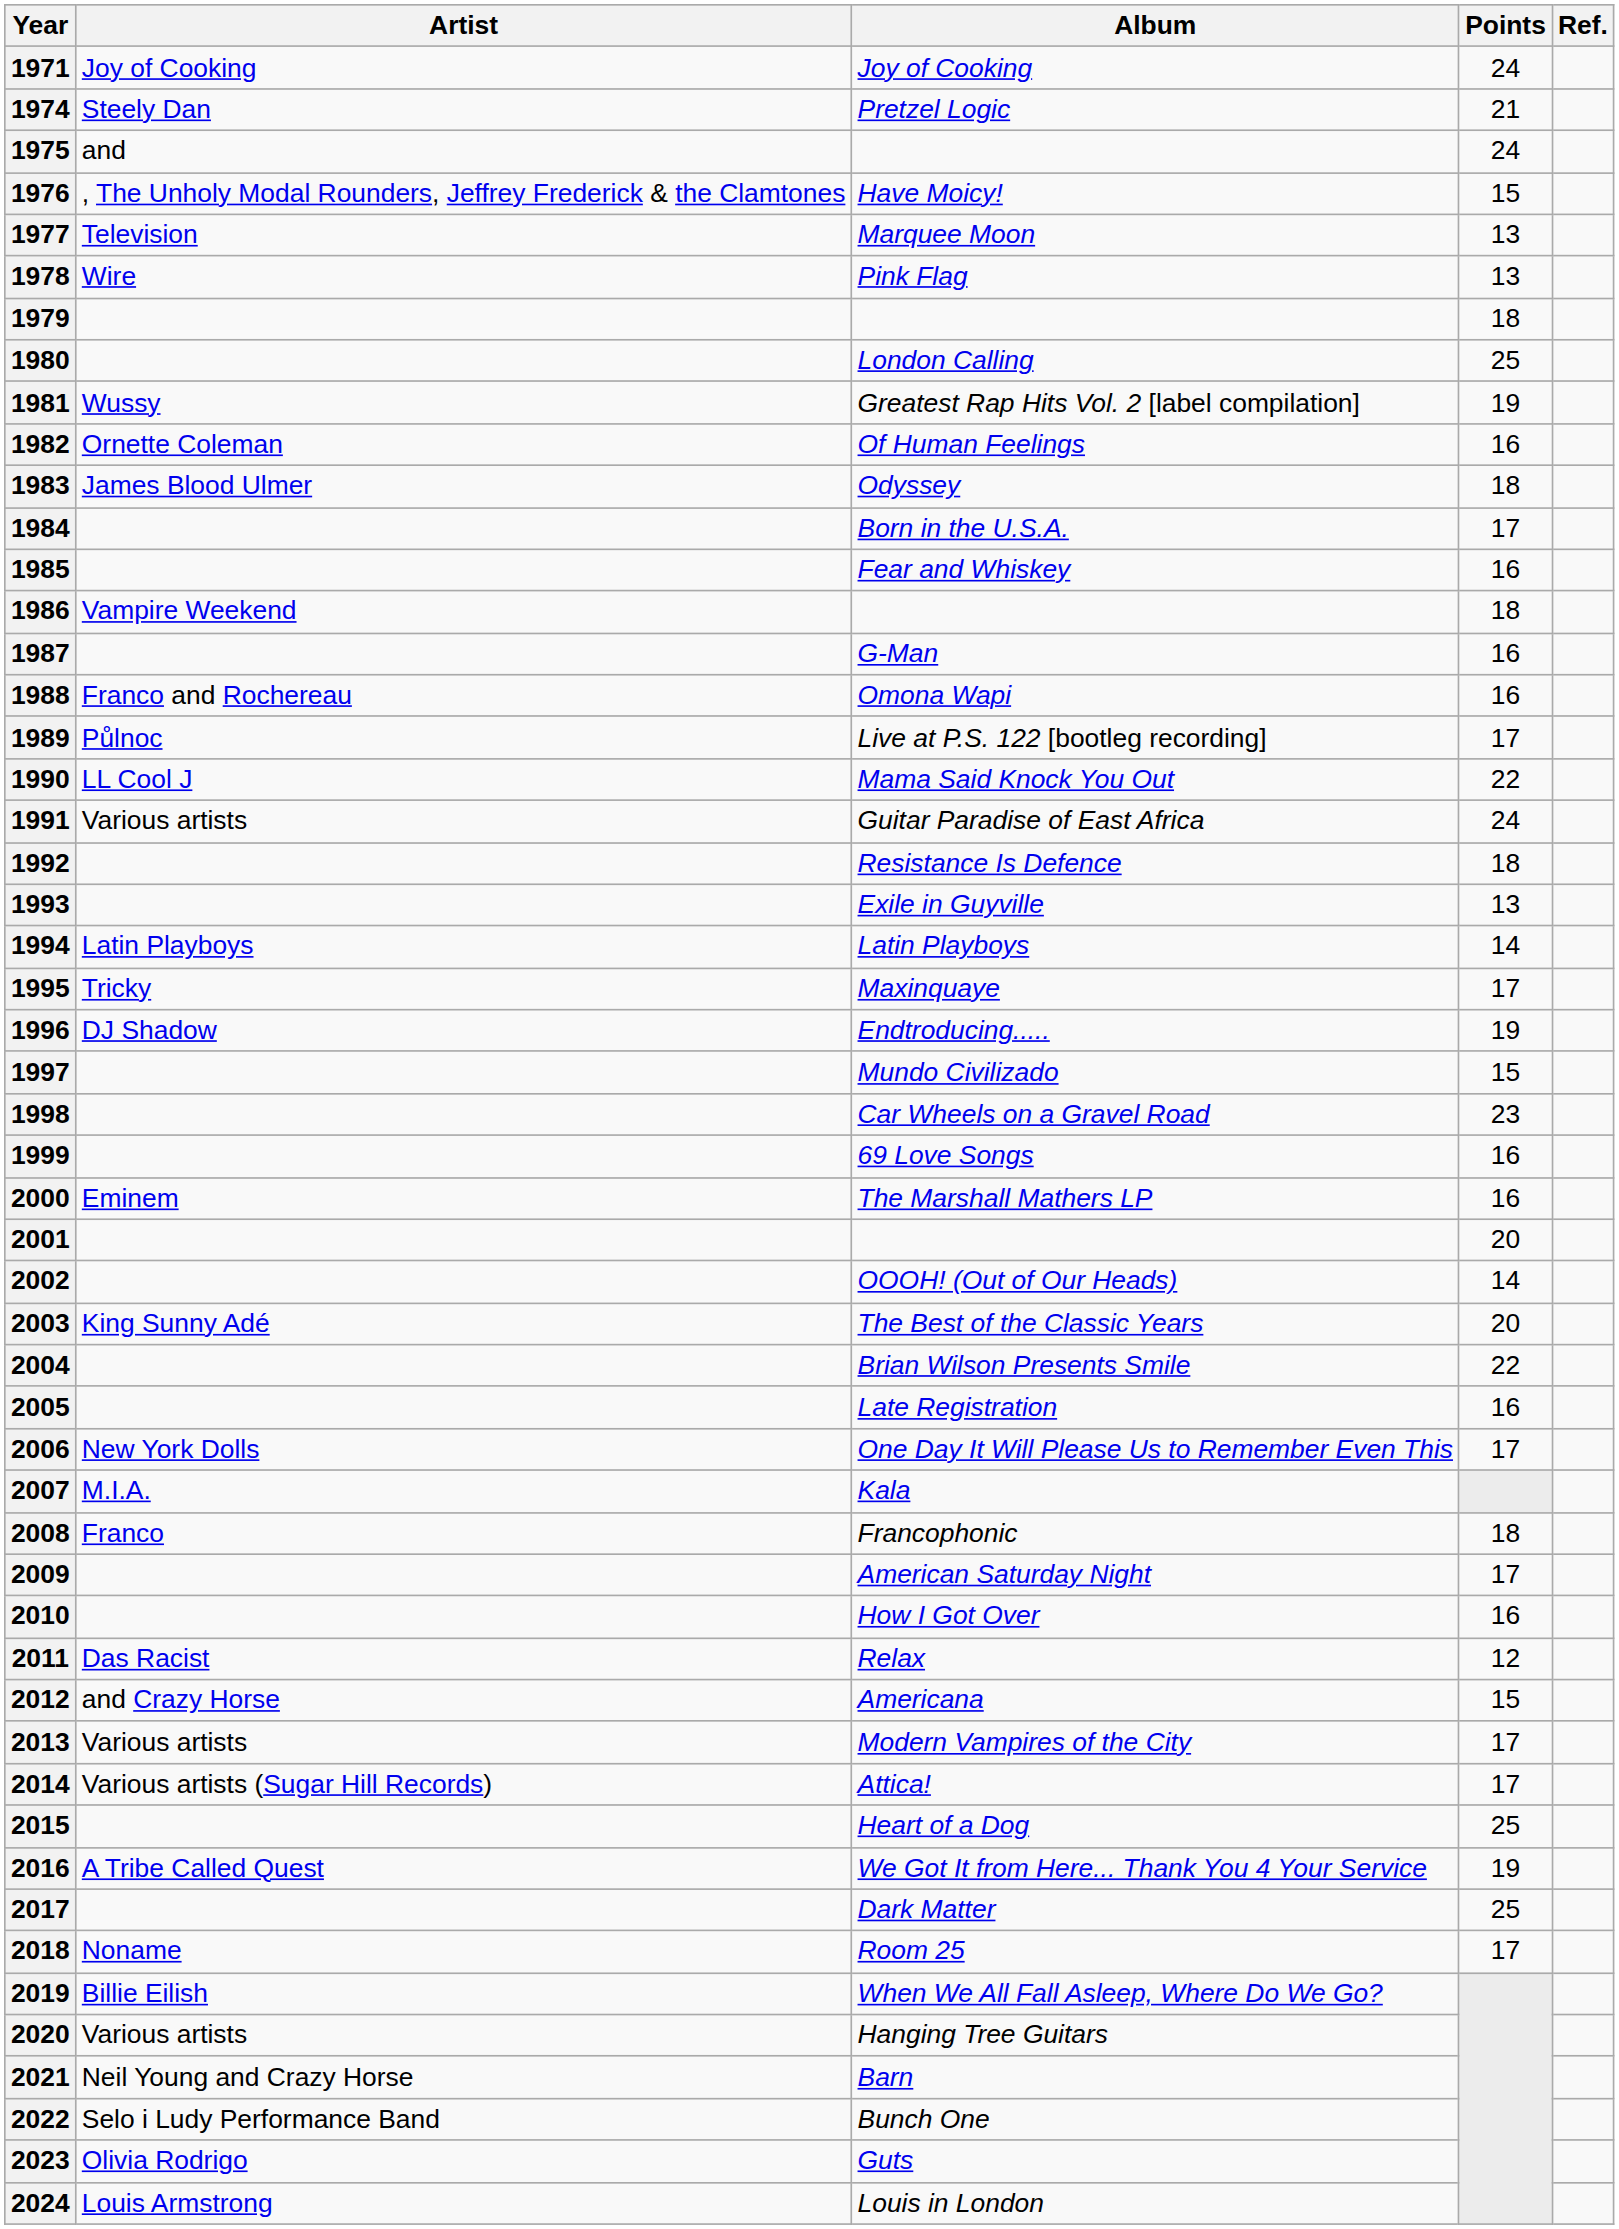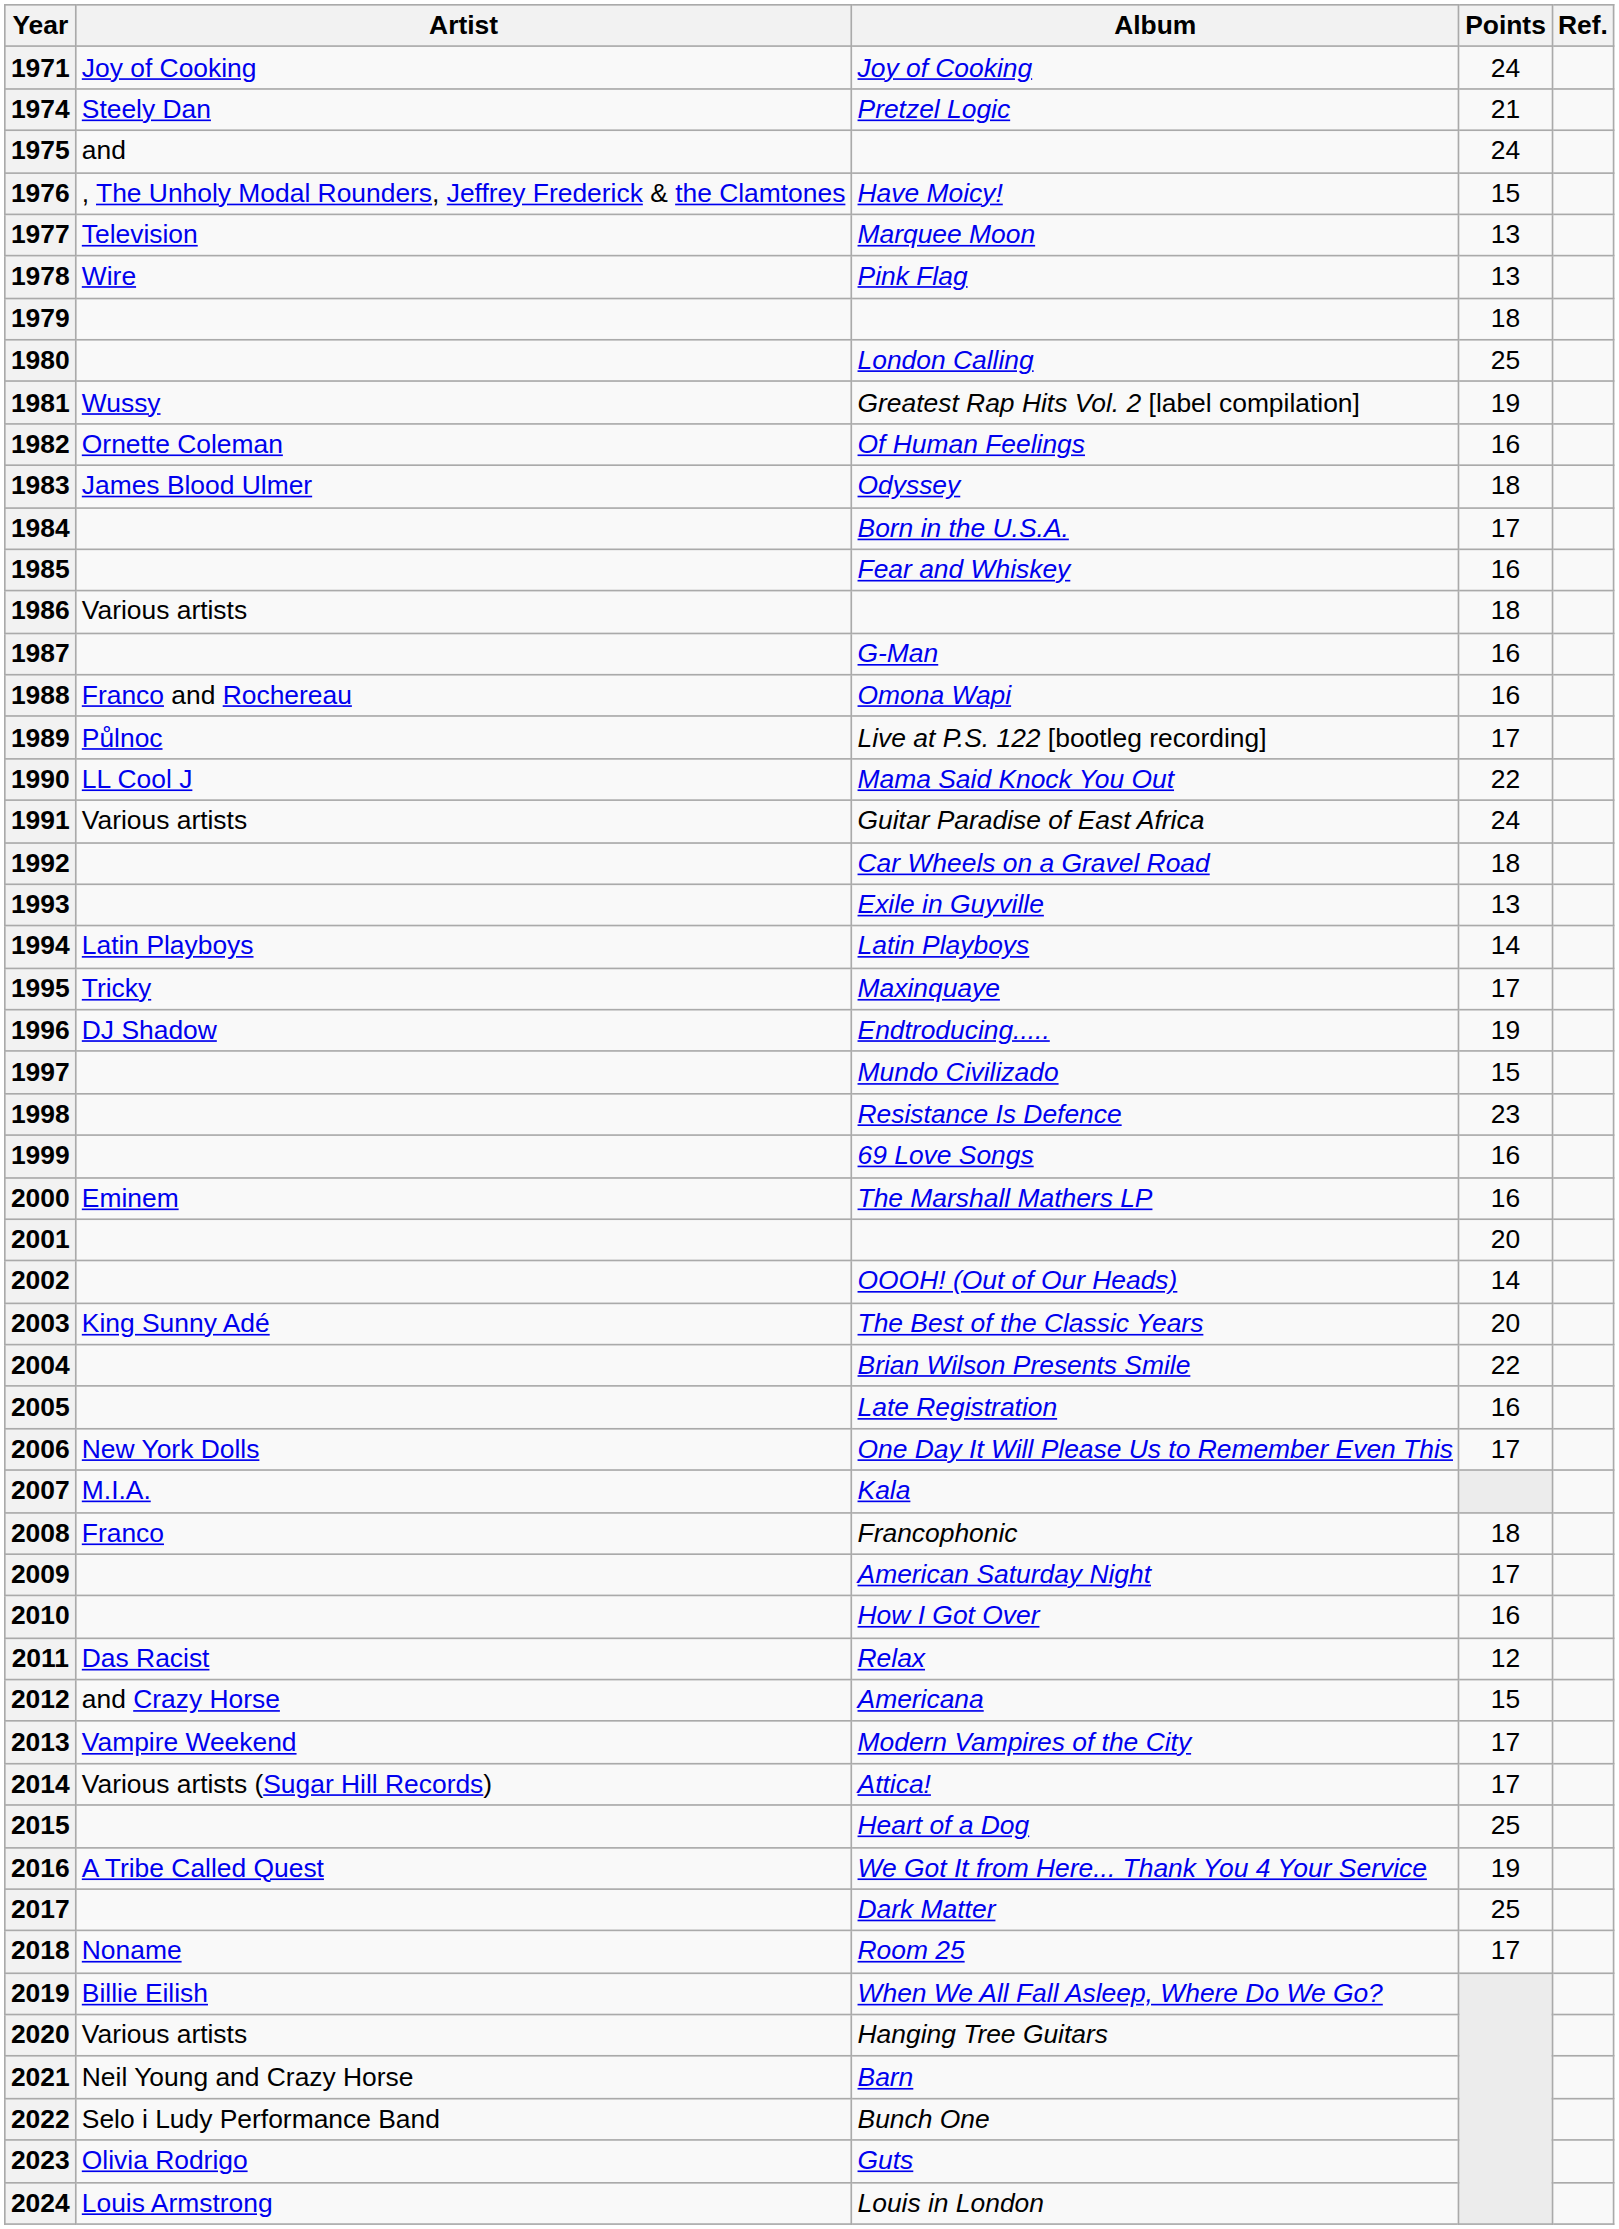1986 | Artist: Vampire Weekend -> Various artists
1992 | Album: Resistance Is Defence -> Car Wheels on a Gravel Road
1998 | Album: Car Wheels on a Gravel Road -> Resistance Is Defence
2013 | Artist: Various artists -> Vampire Weekend
